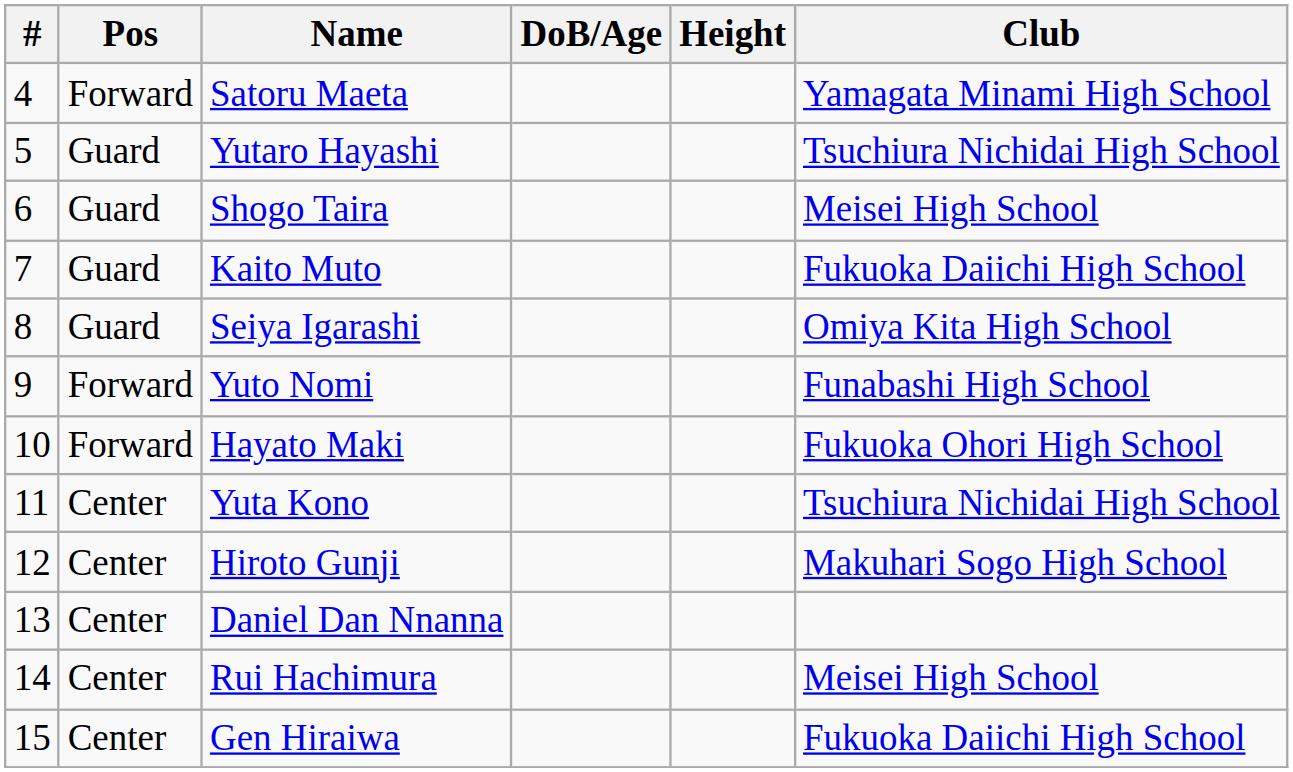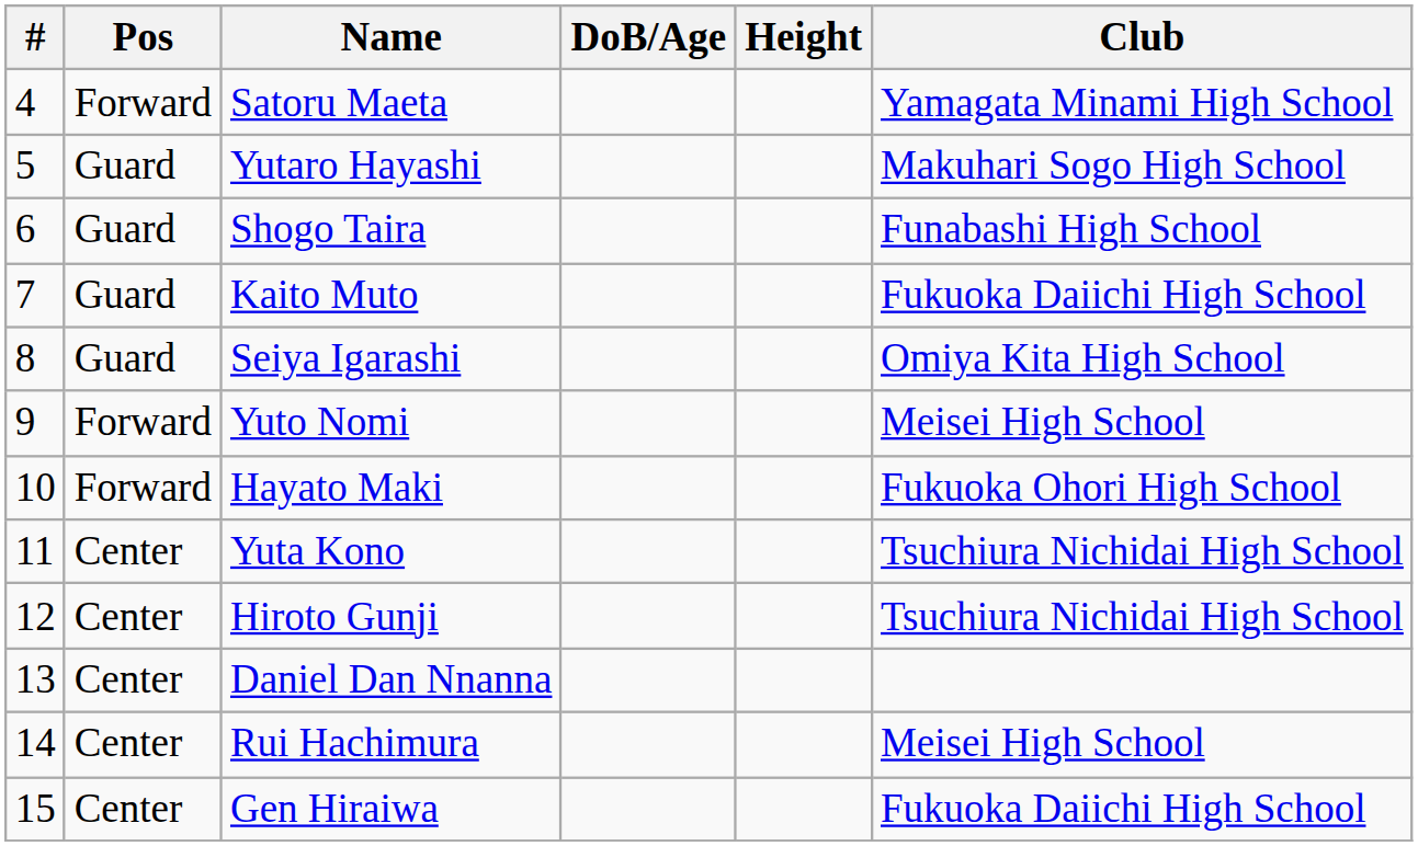Yutaro Hayashi | Club: Tsuchiura Nichidai High School -> Makuhari Sogo High School
Shogo Taira | Club: Meisei High School -> Funabashi High School
Yuto Nomi | Club: Funabashi High School -> Meisei High School
Hiroto Gunji | Club: Makuhari Sogo High School -> Tsuchiura Nichidai High School
